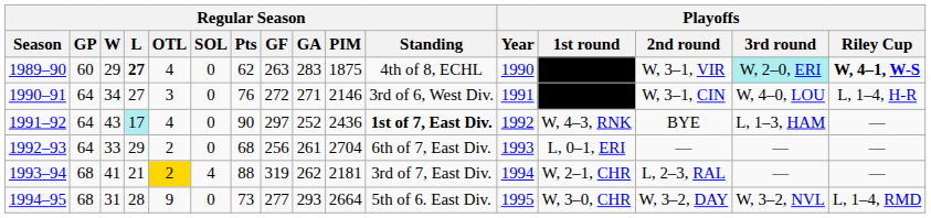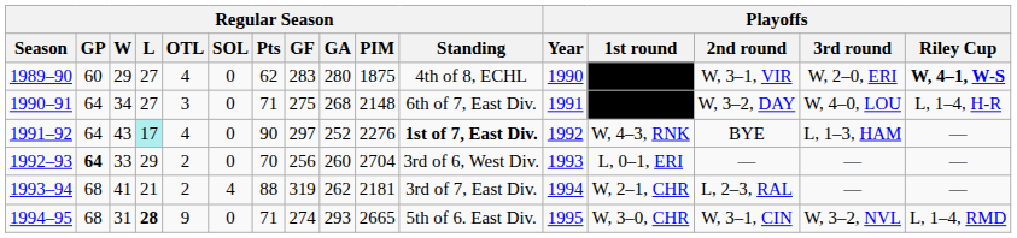1989–90 | Regular Season / L: bold -> normal
1989–90 | Regular Season / GF: 263 -> 283
1989–90 | Regular Season / GA: 283 -> 280
1989–90 | Playoffs / 3rd round: paleturquoise background -> no background
1990–91 | Regular Season / Pts: 76 -> 71
1990–91 | Regular Season / GF: 272 -> 275
1990–91 | Regular Season / GA: 271 -> 268
1990–91 | Regular Season / PIM: 2146 -> 2148
1990–91 | Regular Season / Standing: 3rd of 6, West Div. -> 6th of 7, East Div.
1990–91 | Playoffs / 2nd round: W, 3–1, CIN -> W, 3–2, DAY
1991–92 | Regular Season / PIM: 2436 -> 2276
1992–93 | Regular Season / GP: normal -> bold
1992–93 | Regular Season / Pts: 68 -> 70
1992–93 | Regular Season / GA: 261 -> 260
1992–93 | Regular Season / Standing: 6th of 7, East Div. -> 3rd of 6, West Div.
1993–94 | Regular Season / OTL: gold background -> no background
1994–95 | Regular Season / L: normal -> bold
1994–95 | Regular Season / Pts: 73 -> 71
1994–95 | Regular Season / GF: 277 -> 274
1994–95 | Regular Season / PIM: 2664 -> 2665
1994–95 | Playoffs / 2nd round: W, 3–2, DAY -> W, 3–1, CIN
